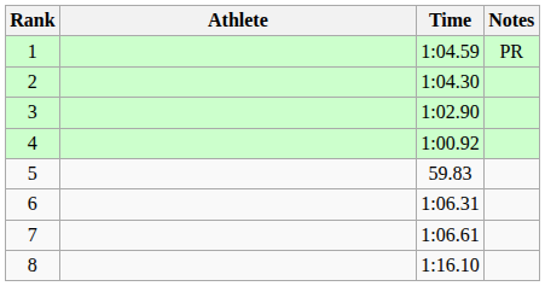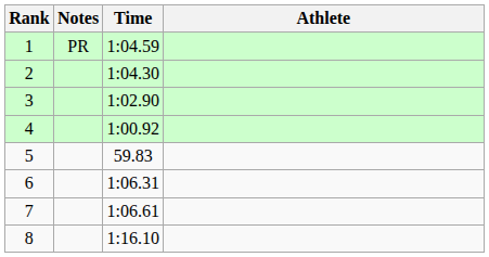columns swapped: Athlete <-> Notes
